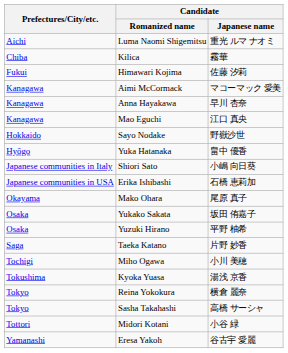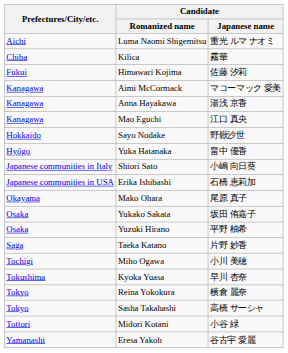Anna Hayakawa | Candidate / Japanese name: 早川 杏奈 -> 湯浅 京香
Kyoka Yuasa | Candidate / Japanese name: 湯浅 京香 -> 早川 杏奈
